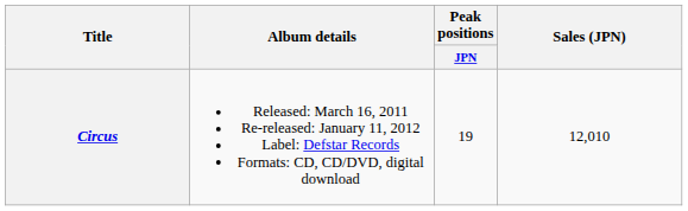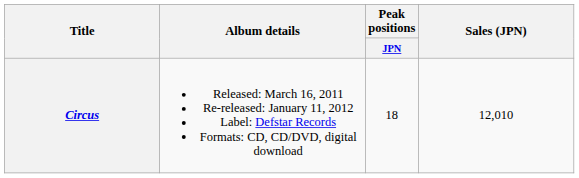Circus | Peak positions / JPN: 19 -> 18
